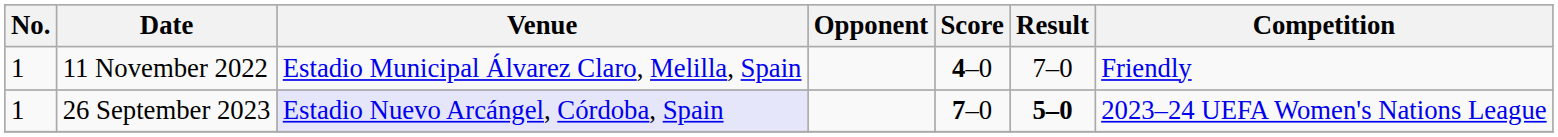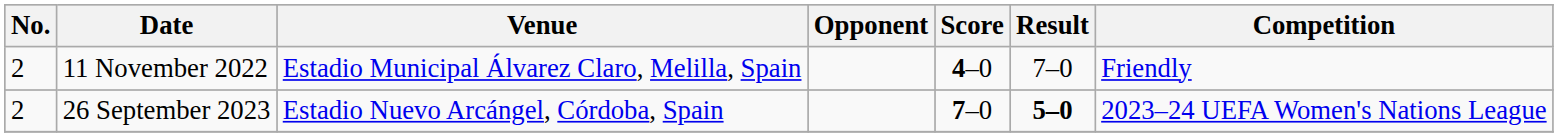11 November 2022 | No.: 1 -> 2
26 September 2023 | No.: 1 -> 2
26 September 2023 | Venue: lavender background -> no background
